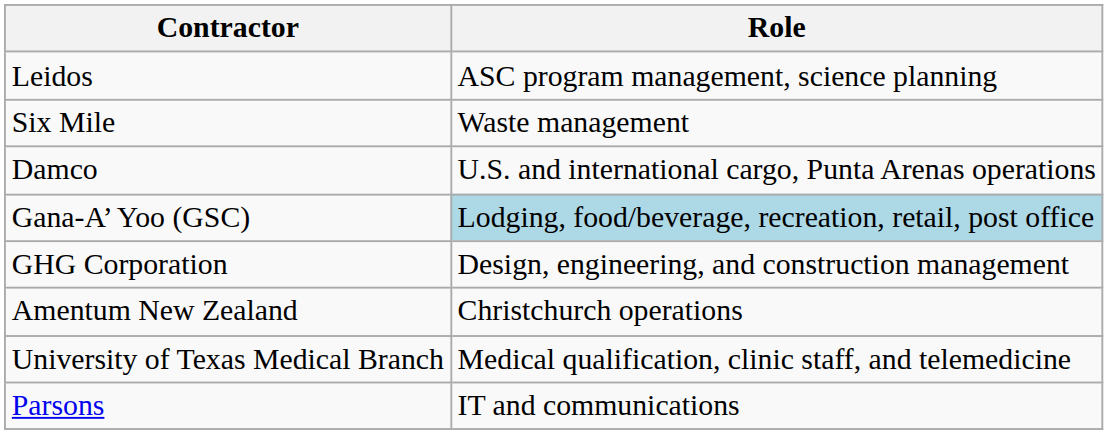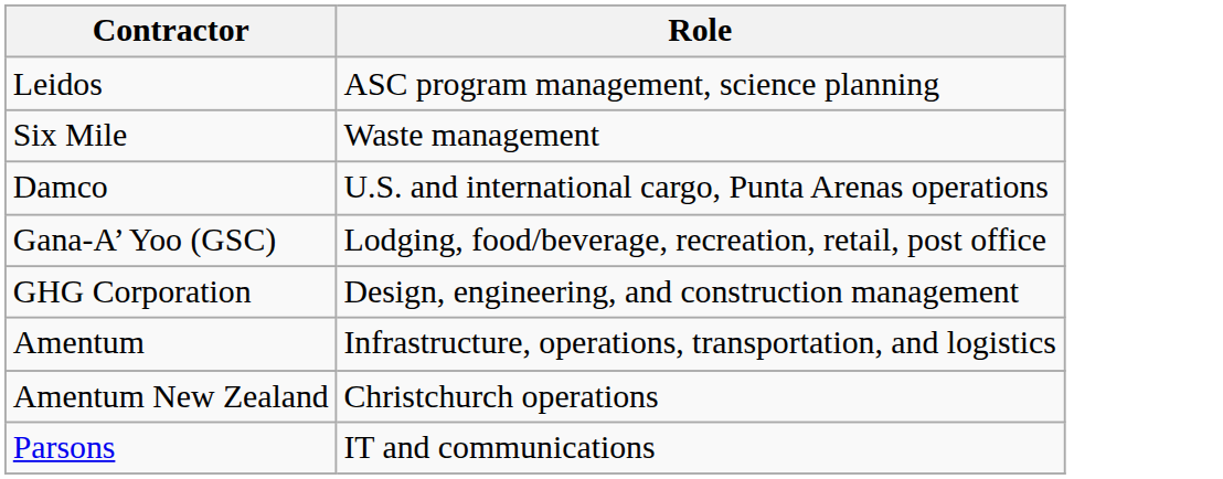Gana-A’ Yoo (GSC) | Role: lightblue background -> no background
+ row: Amentum | Infrastructure, operations, transportation, and logistics
- row: University of Texas Medical Branch | Medical qualification, clinic staff, and telemedicine
